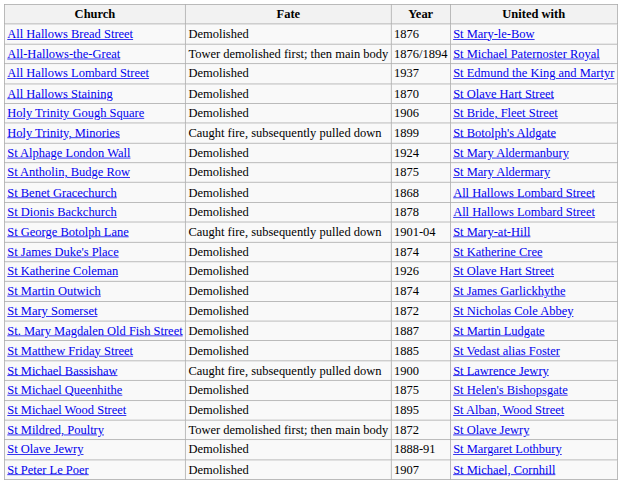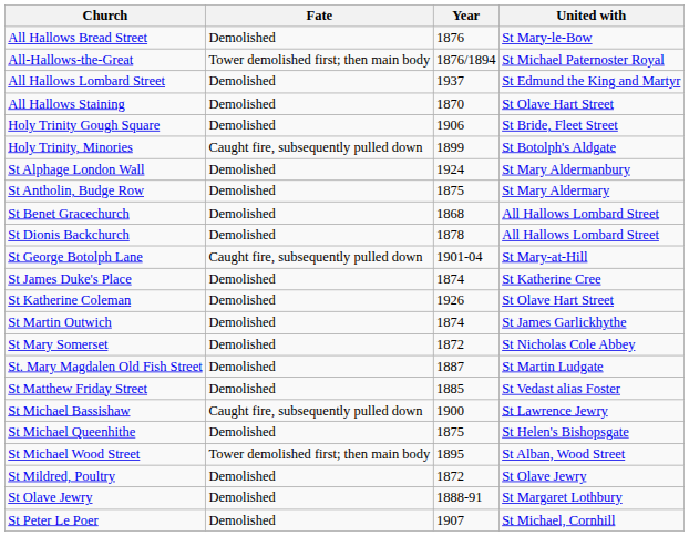St Michael Wood Street | Fate: Demolished -> Tower demolished first; then main body
St Mildred, Poultry | Fate: Tower demolished first; then main body -> Demolished
